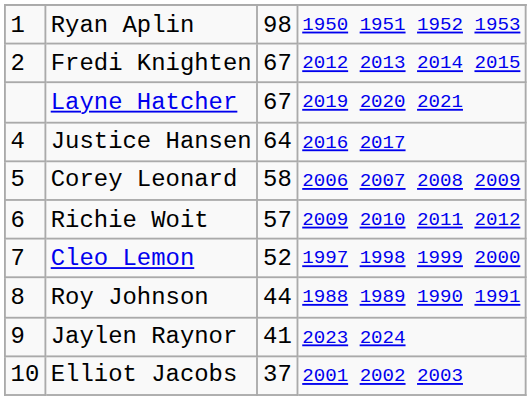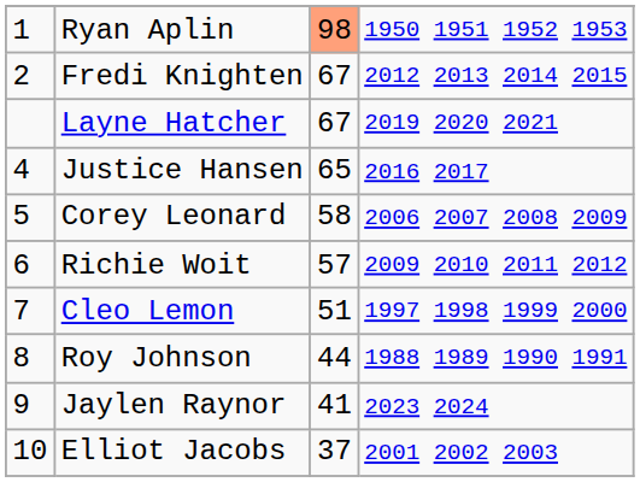Ryan Aplin | column 3: no background -> lightsalmon background
Justice Hansen | column 3: 64 -> 65
Cleo Lemon | column 3: 52 -> 51
